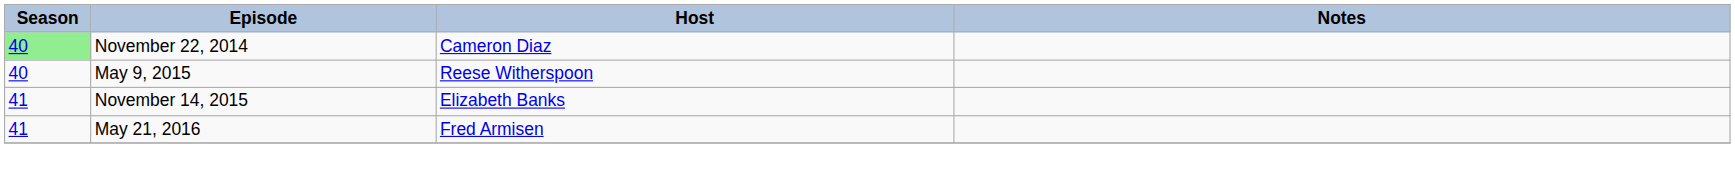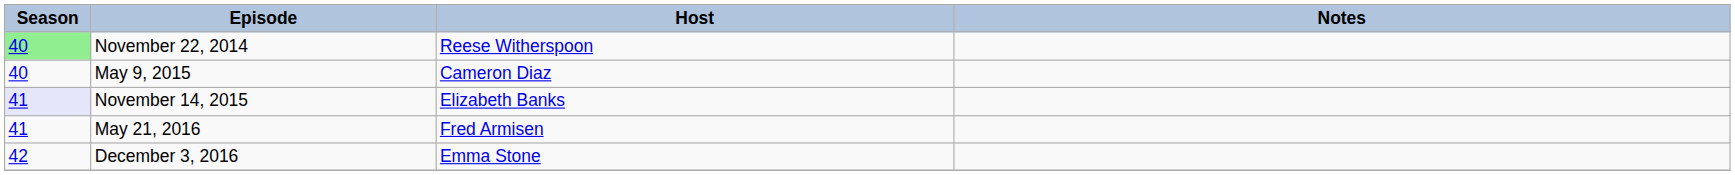November 22, 2014 | Host: Cameron Diaz -> Reese Witherspoon
May 9, 2015 | Host: Reese Witherspoon -> Cameron Diaz
November 14, 2015 | Season: no background -> lavender background
+ row: 42 | December 3, 2016 | Emma Stone
